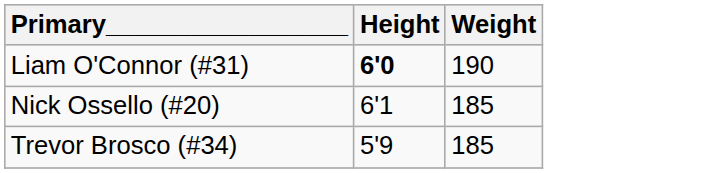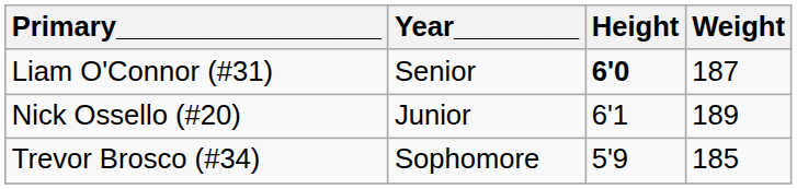+ column: Year________ | Senior | Junior | Sophomore
Liam O'Connor (#31) | Weight: 190 -> 187
Nick Ossello (#20) | Weight: 185 -> 189
